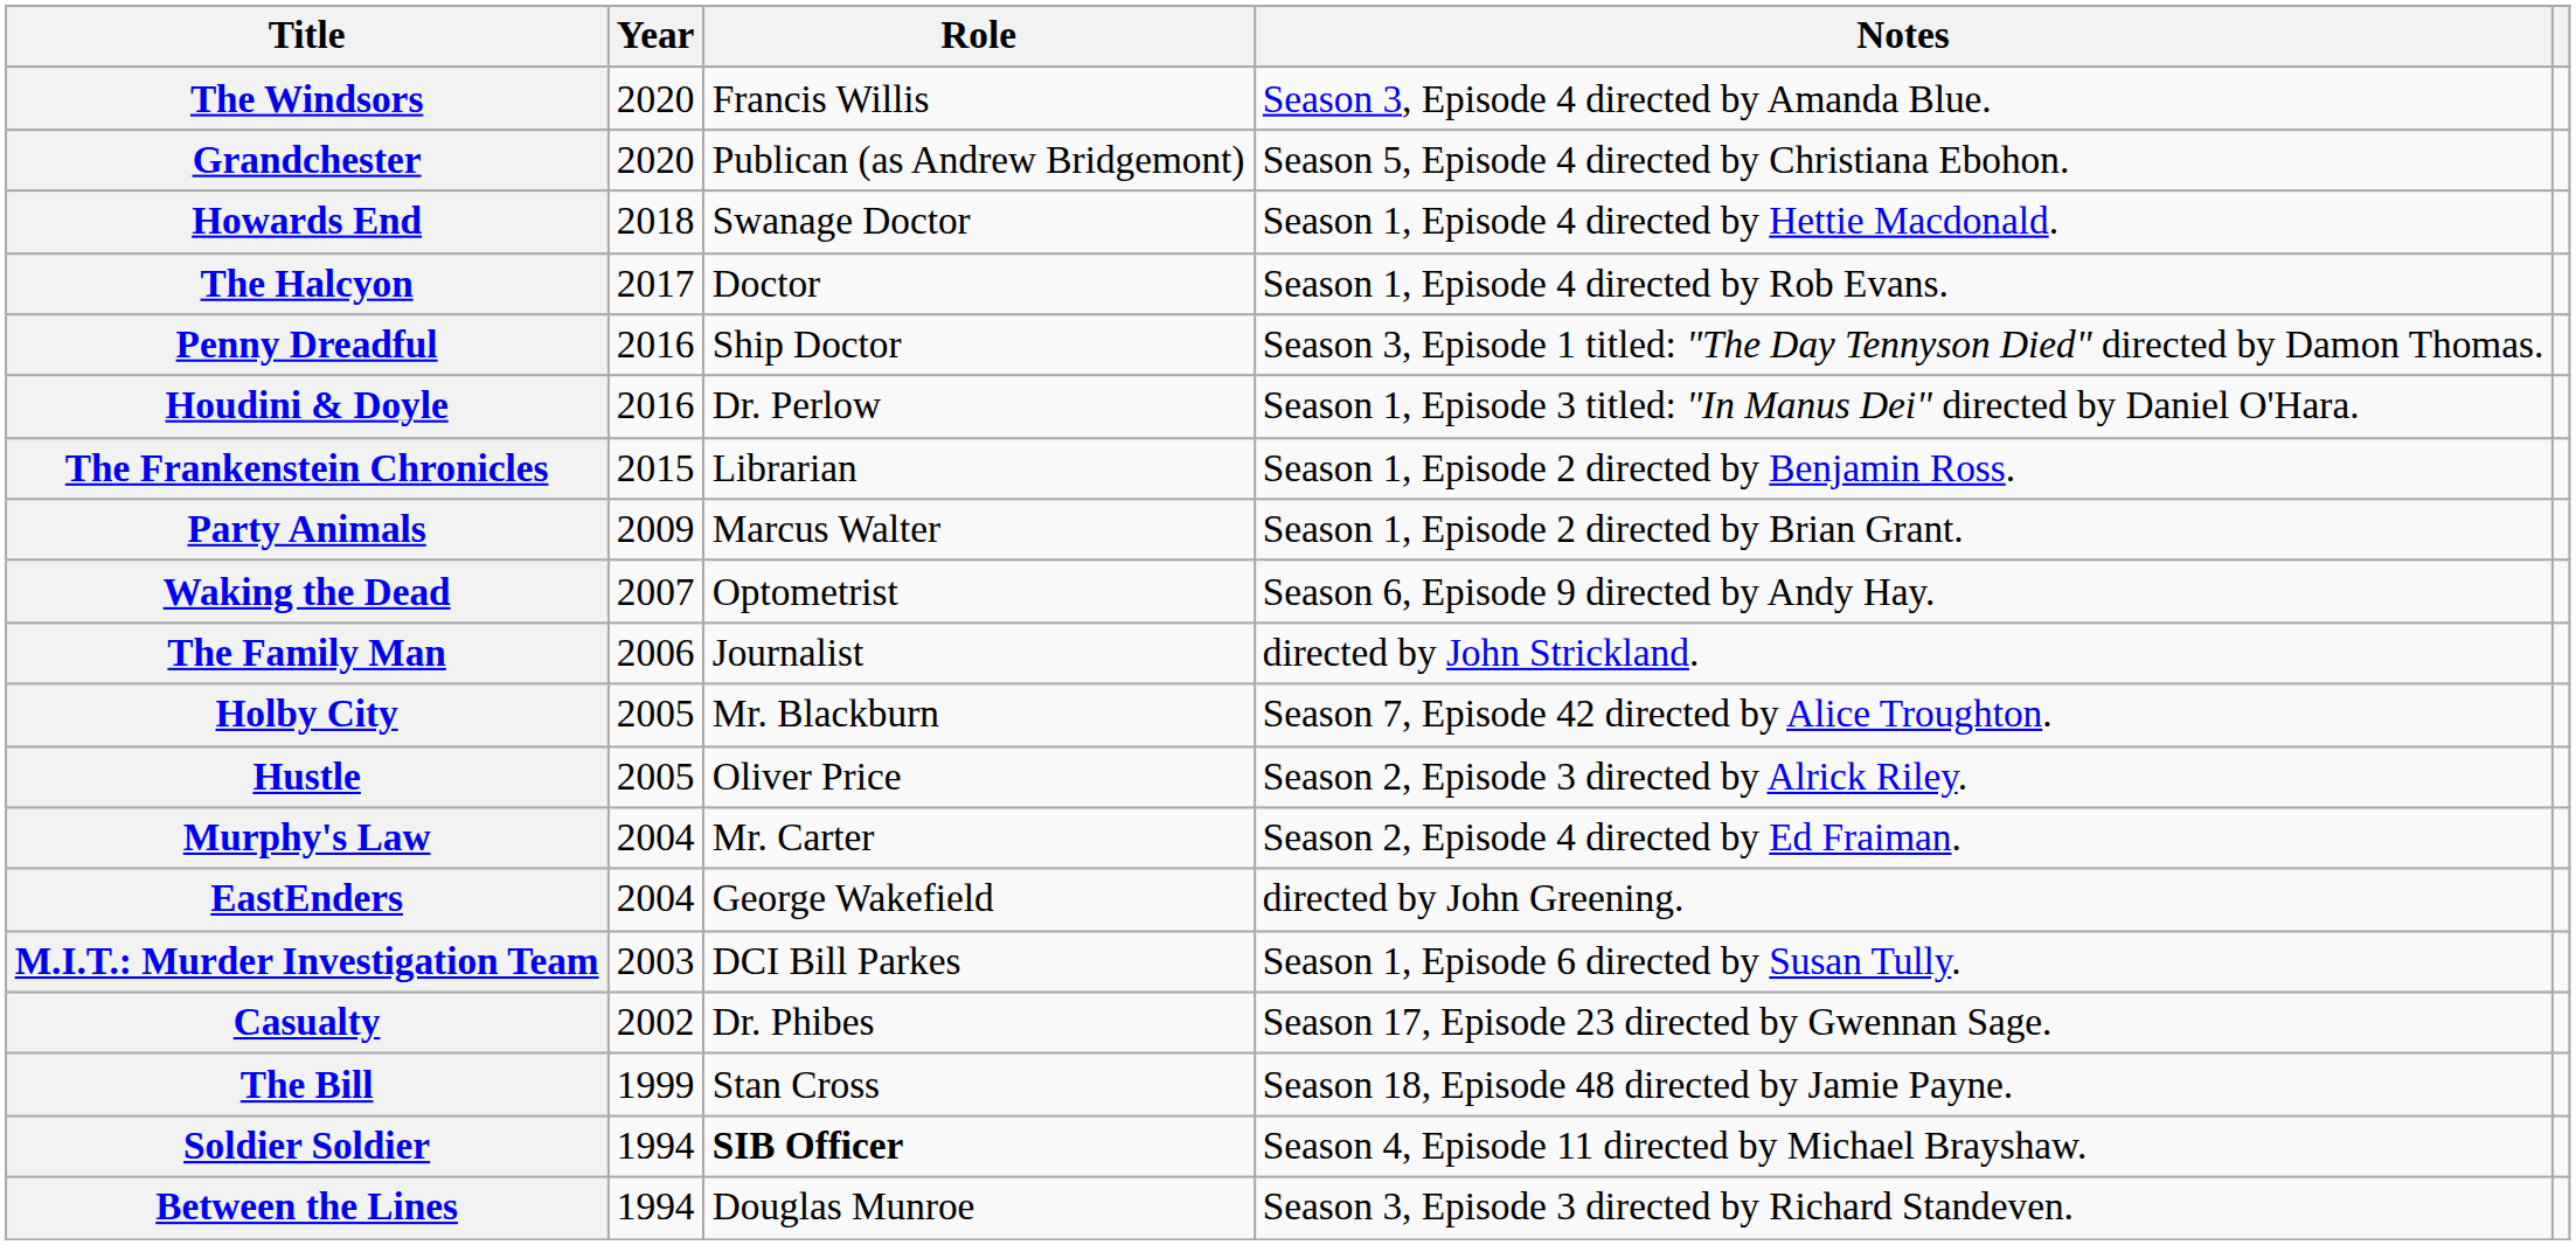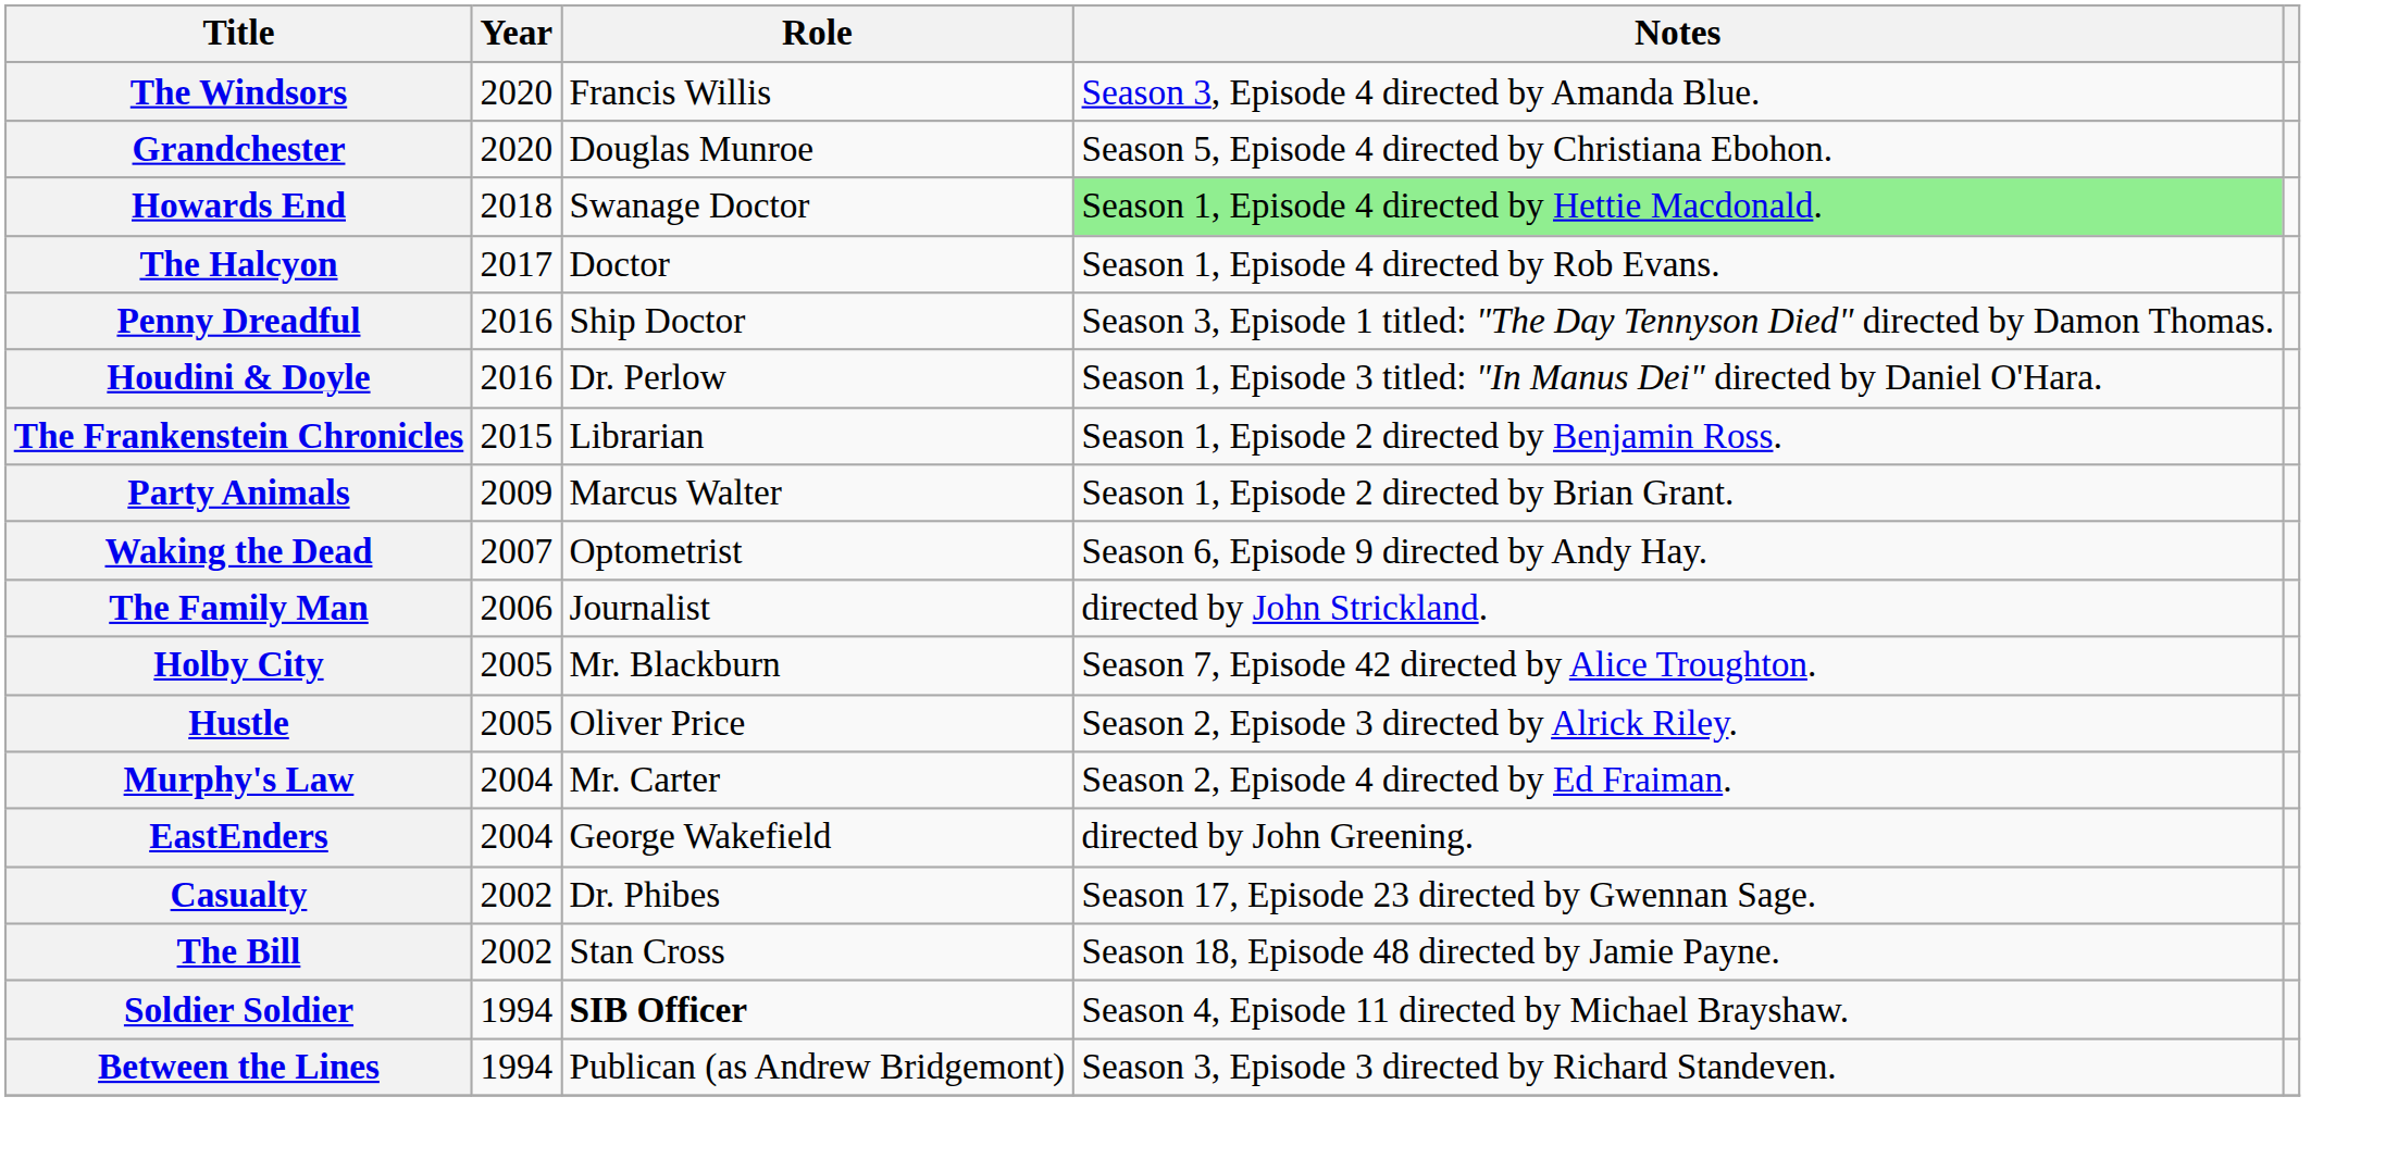Grandchester | Role: Publican (as Andrew Bridgemont) -> Douglas Munroe
Howards End | Notes: no background -> lightgreen background
- row: M.I.T.: Murder Investigation Team | 2003 | DCI Bill Parkes | Season 1, Episode 6 directed by Susan Tully.
The Bill | Year: 1999 -> 2002
Between the Lines | Role: Douglas Munroe -> Publican (as Andrew Bridgemont)
